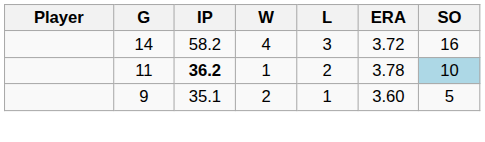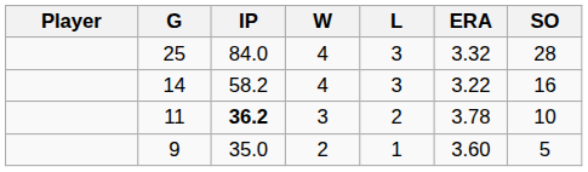+ row: 25 | 84.0 | 4 | 3 | 3.32 | 28
14 | ERA: 3.72 -> 3.22
11 | W: 1 -> 3
11 | SO: lightblue background -> no background
9 | IP: 35.1 -> 35.0
